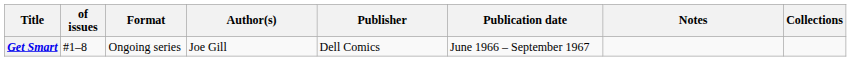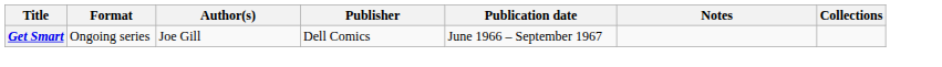- column: of issues | #1–8
